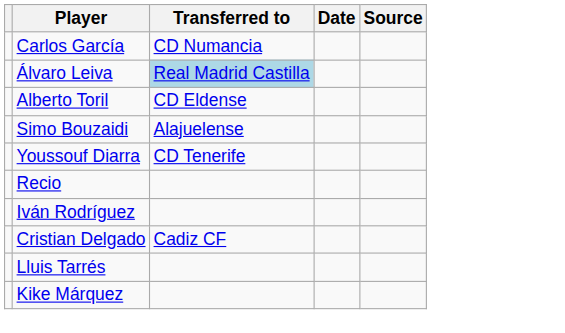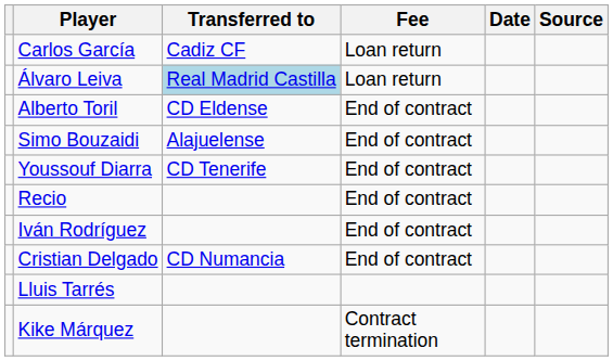+ column: Fee | Loan return | Loan return | End of contract | End of contract | End of contract | End of contract | End of contract | End of contract | Contract termination
Carlos García | Transferred to: CD Numancia -> Cadiz CF
Cristian Delgado | Transferred to: Cadiz CF -> CD Numancia
